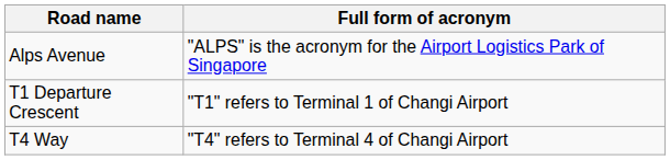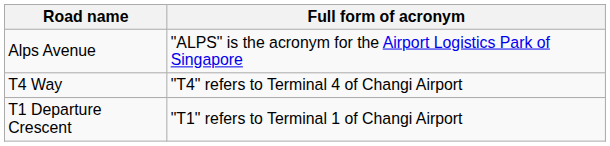rows swapped: T1 Departure Crescent <-> T4 Way
